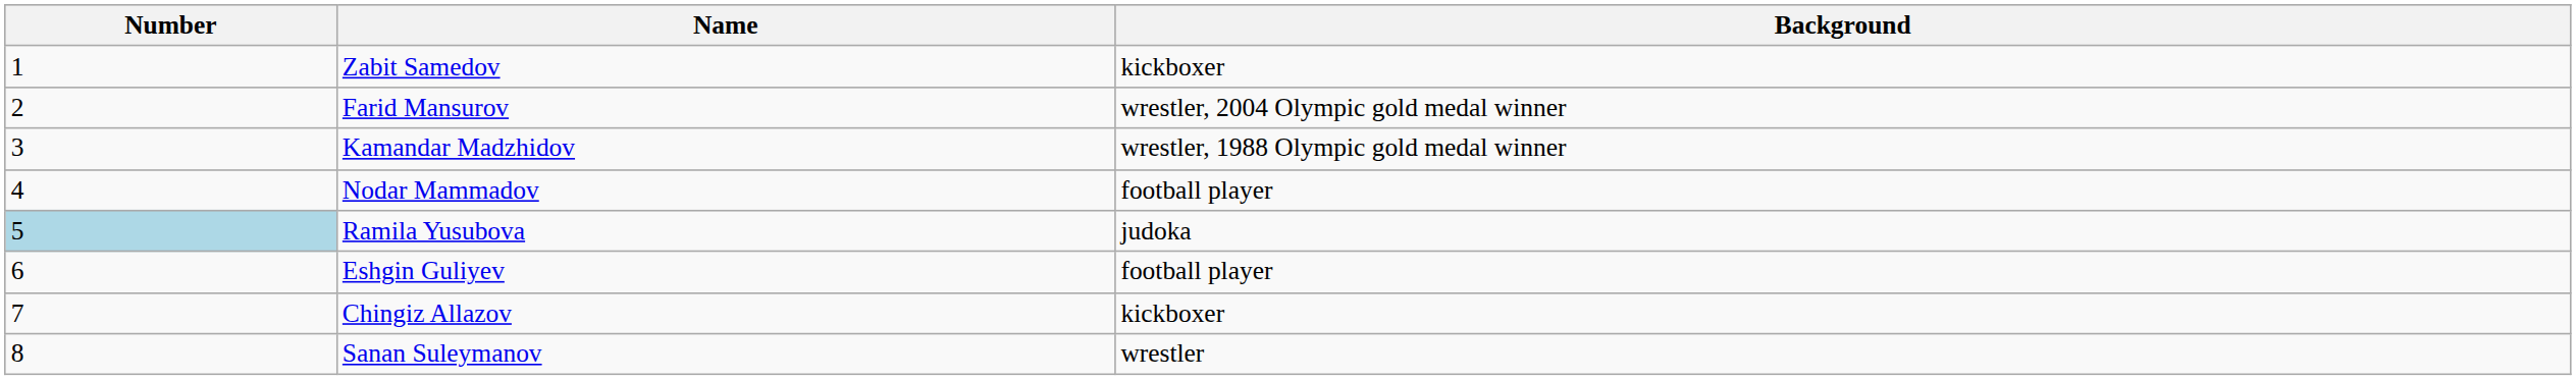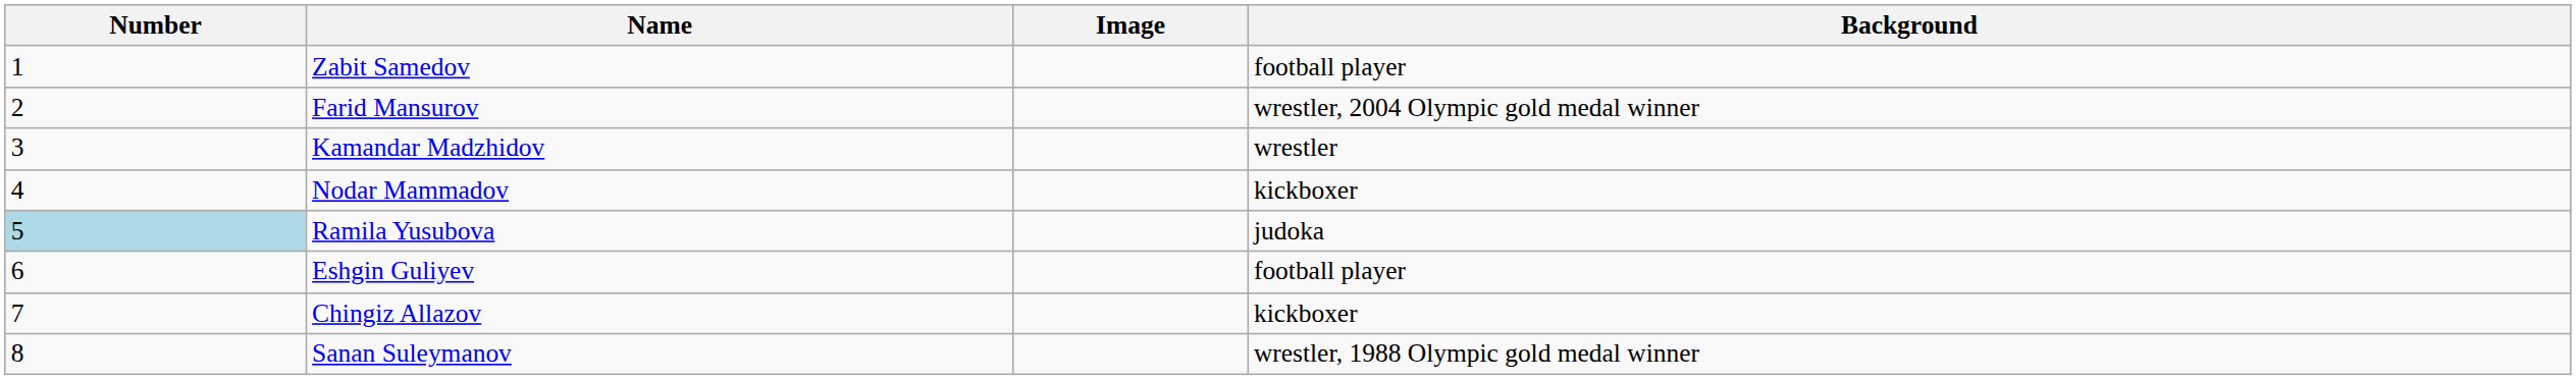+ column: Image
Zabit Samedov | Background: kickboxer -> football player
Kamandar Madzhidov | Background: wrestler, 1988 Olympic gold medal winner -> wrestler
Nodar Mammadov | Background: football player -> kickboxer
Sanan Suleymanov | Background: wrestler -> wrestler, 1988 Olympic gold medal winner
